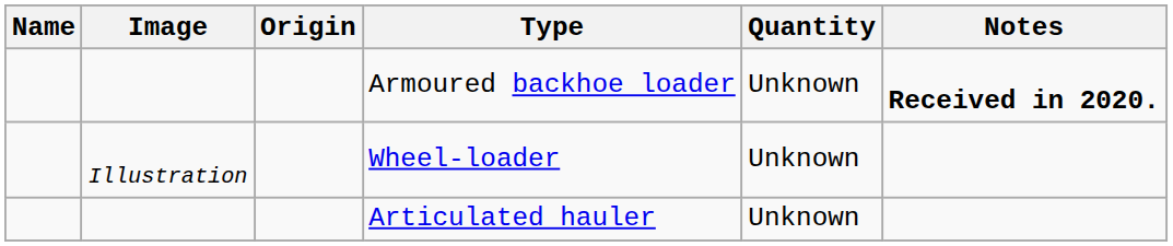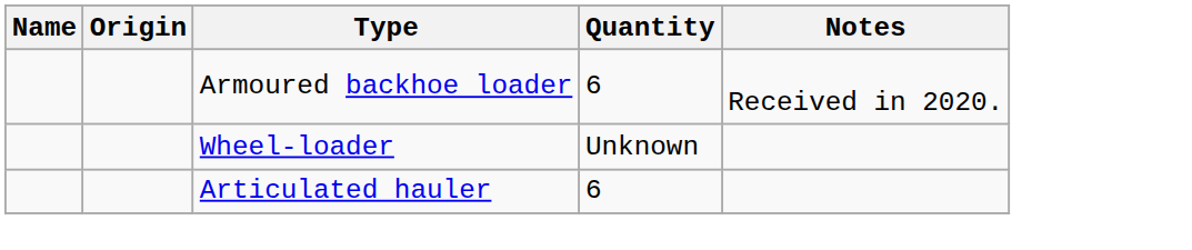- column: Image | Illustration
Armoured backhoe loader | Quantity: Unknown -> 6
Armoured backhoe loader | Notes: bold -> normal
Articulated hauler | Quantity: Unknown -> 6
